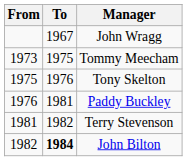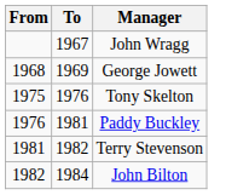+ row: 1968 | 1969 | George Jowett
- row: 1973 | 1975 | Tommy Meecham
John Bilton | To: bold -> normal
